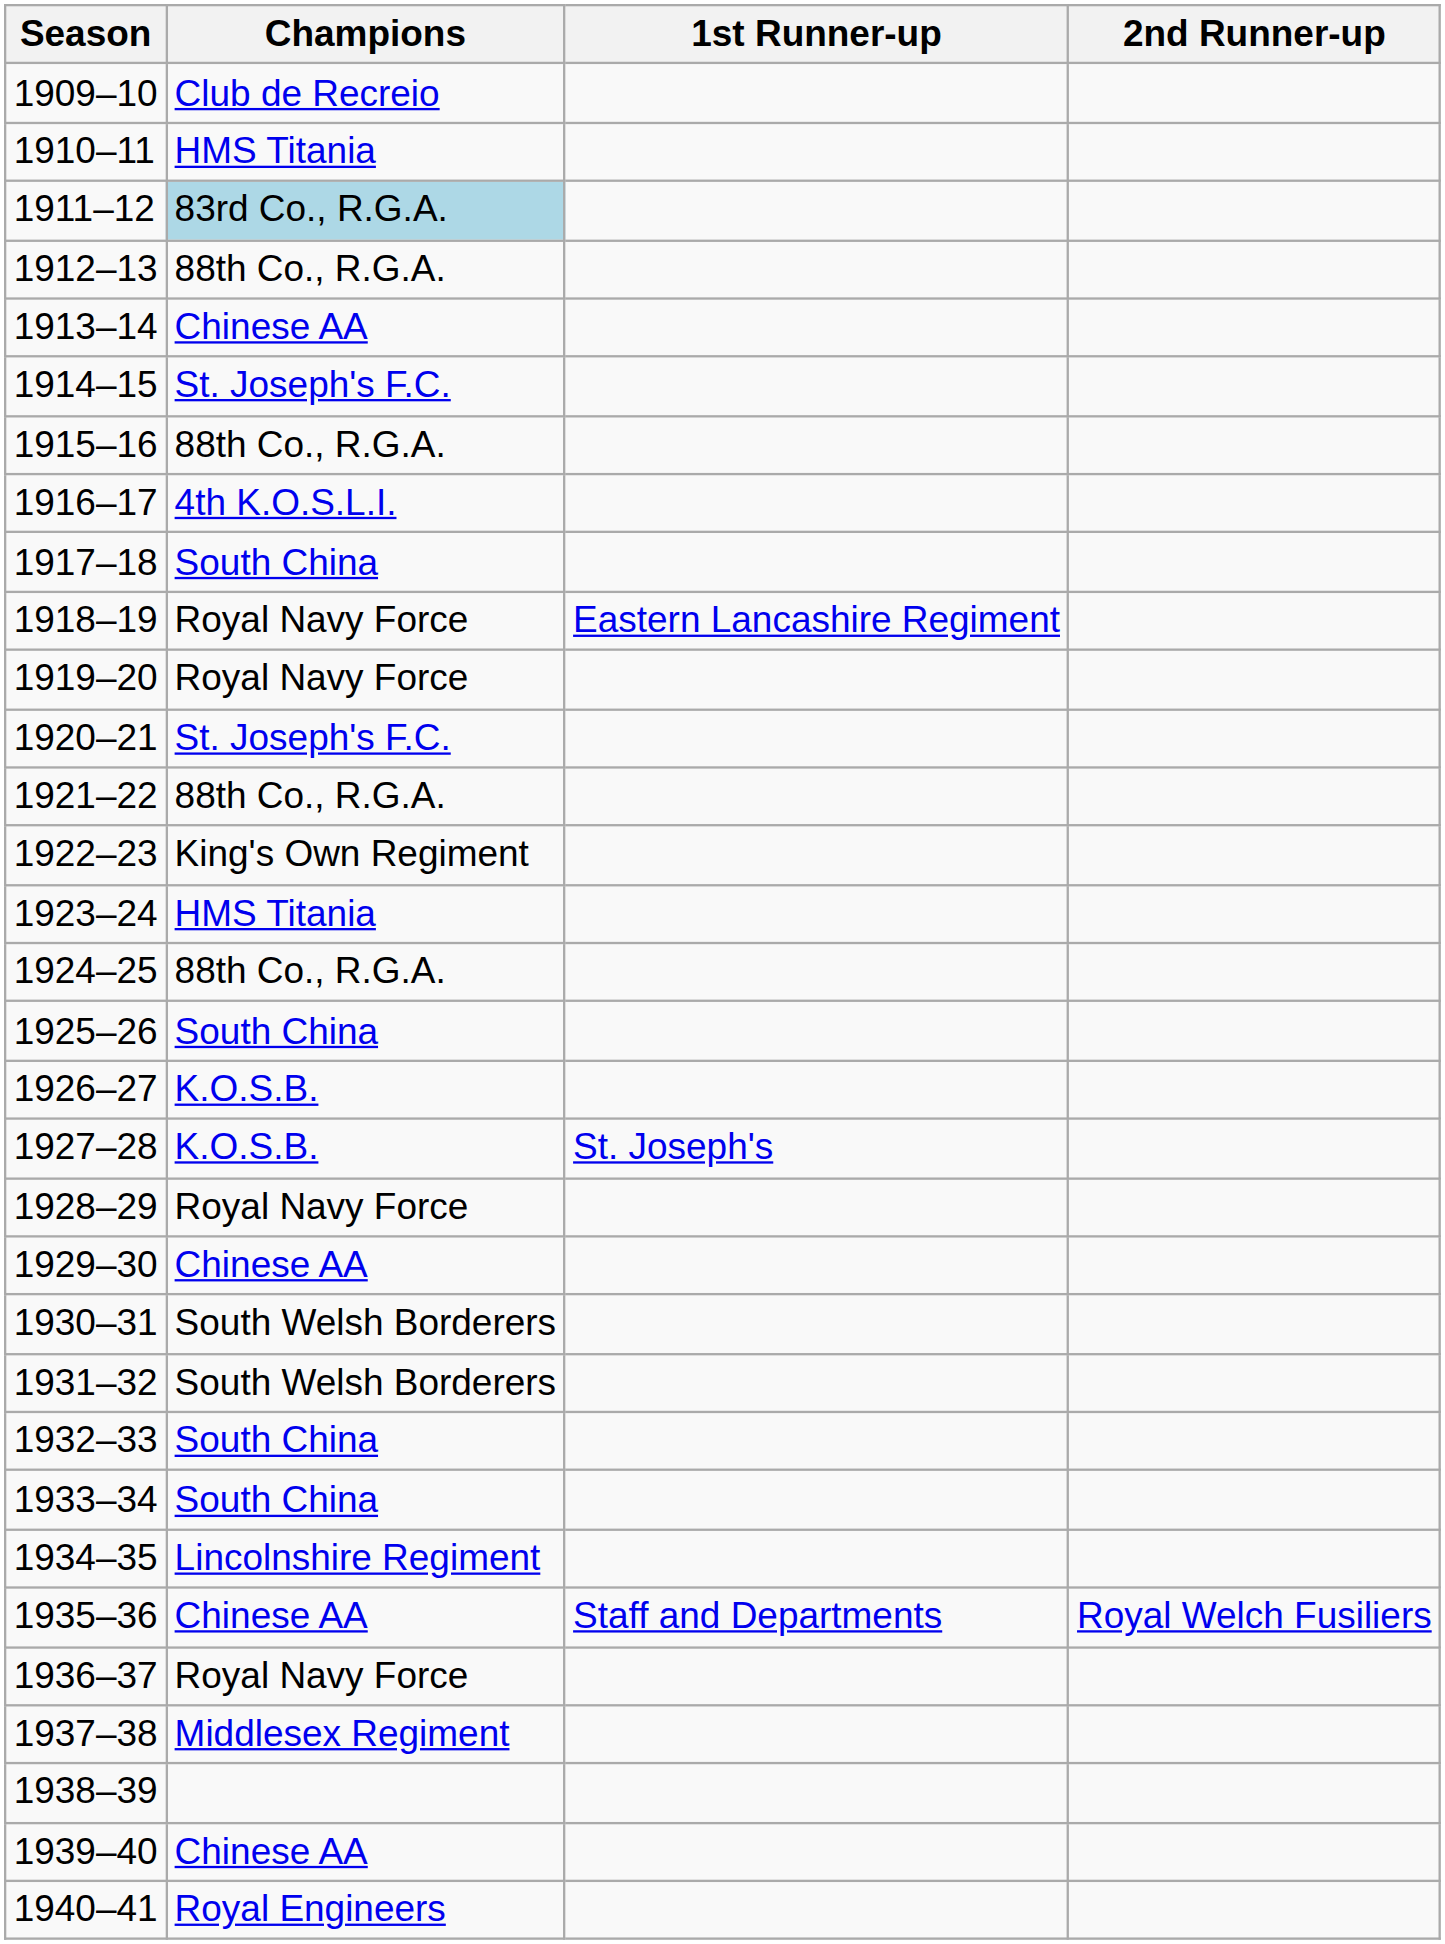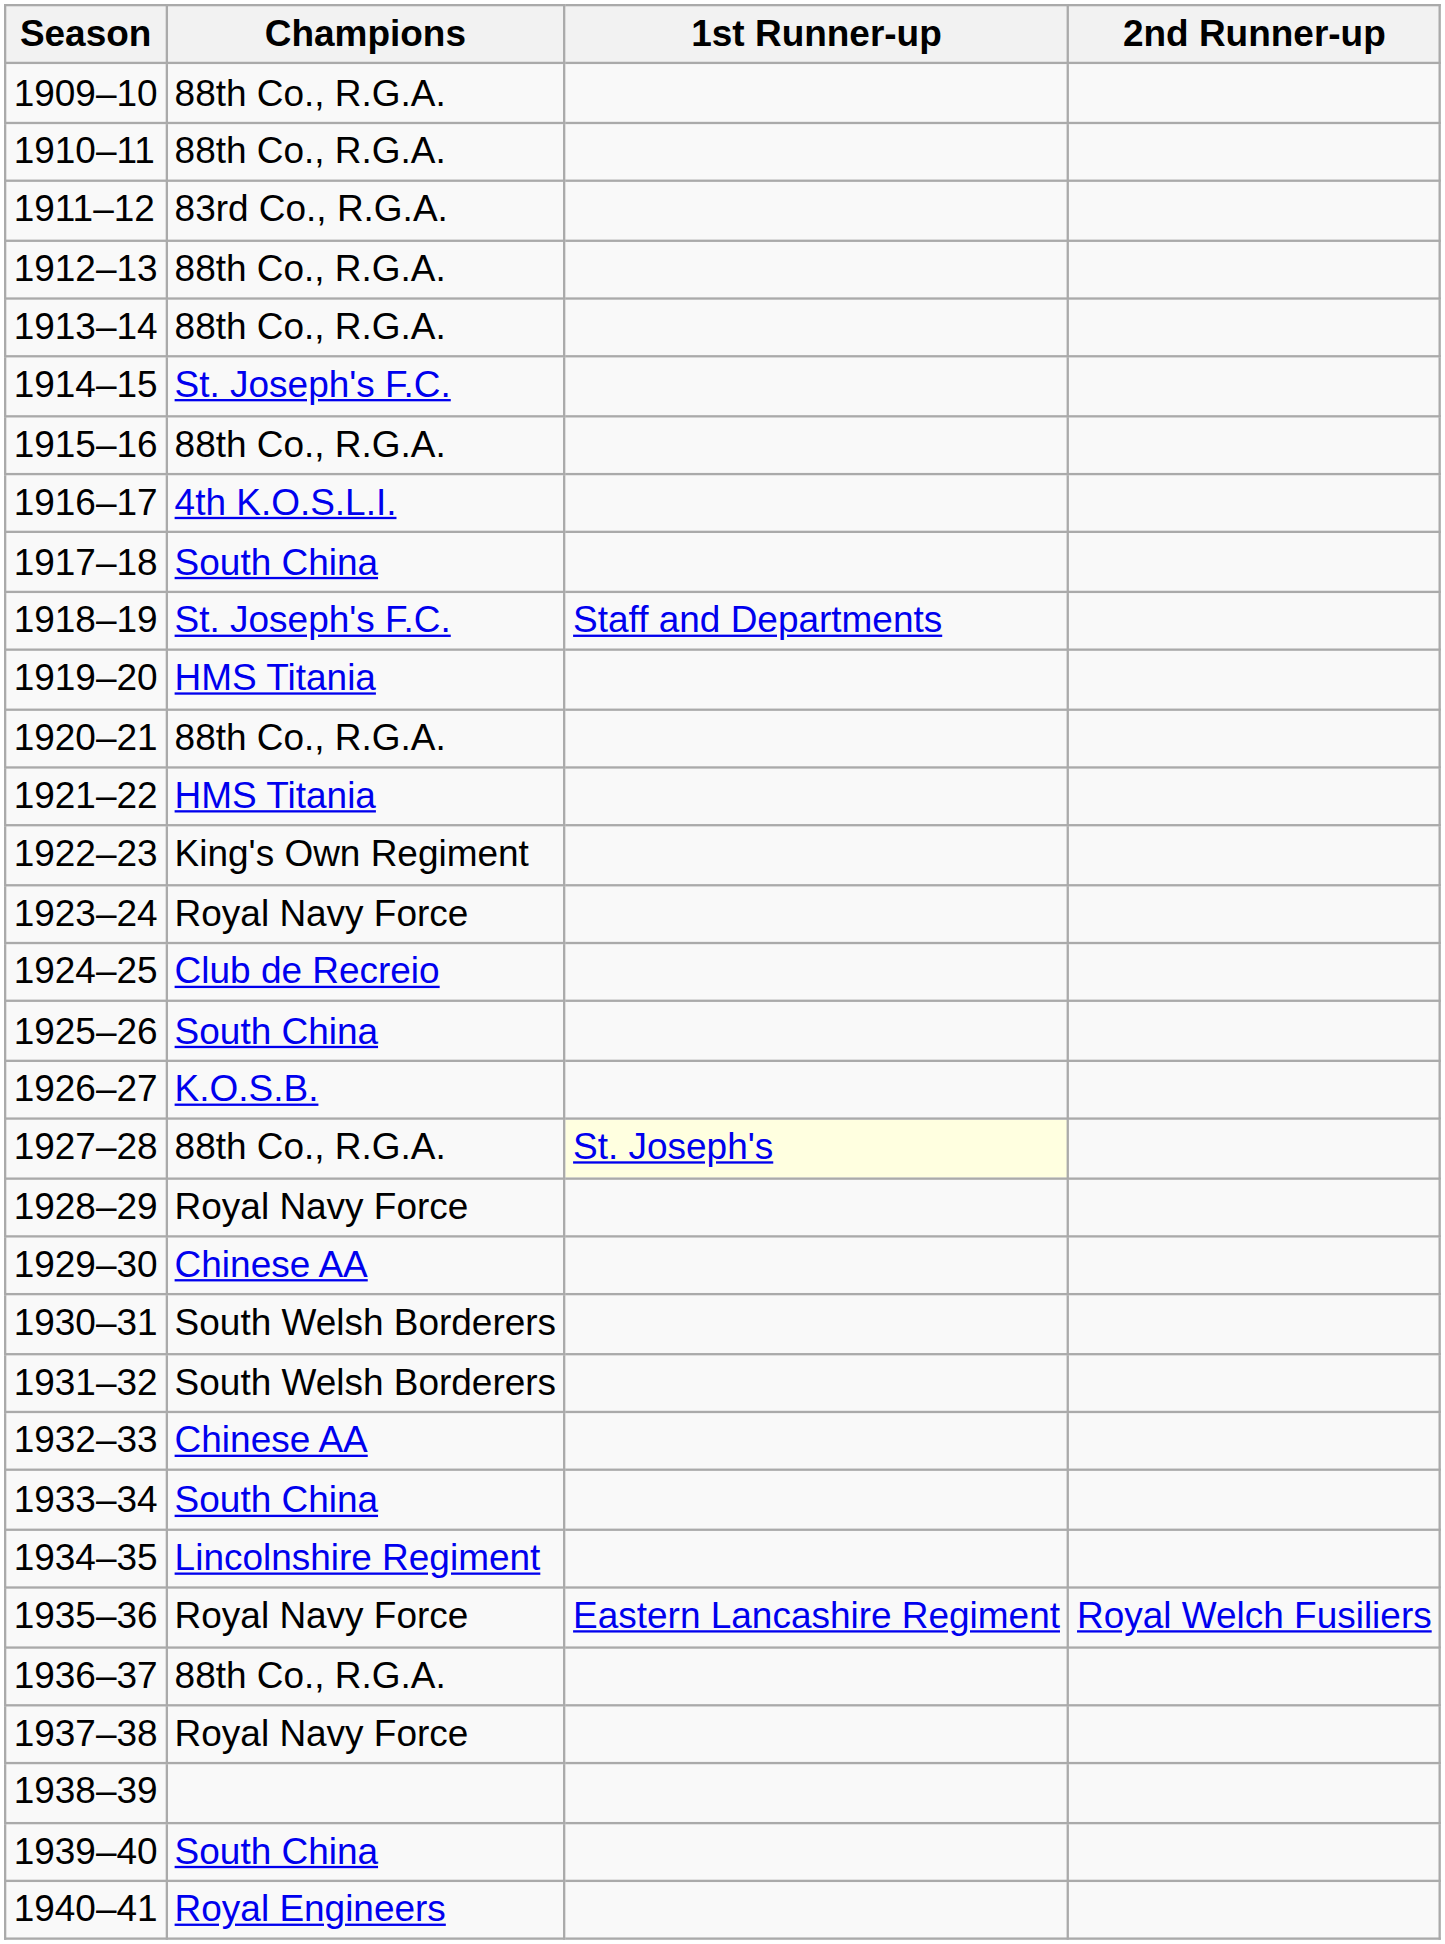1909–10 | Champions: Club de Recreio -> 88th Co., R.G.A.
1910–11 | Champions: HMS Titania -> 88th Co., R.G.A.
1911–12 | Champions: lightblue background -> no background
1913–14 | Champions: Chinese AA -> 88th Co., R.G.A.
1918–19 | Champions: Royal Navy Force -> St. Joseph's F.C.
1918–19 | 1st Runner-up: Eastern Lancashire Regiment -> Staff and Departments
1919–20 | Champions: Royal Navy Force -> HMS Titania
1920–21 | Champions: St. Joseph's F.C. -> 88th Co., R.G.A.
1921–22 | Champions: 88th Co., R.G.A. -> HMS Titania
1923–24 | Champions: HMS Titania -> Royal Navy Force
1924–25 | Champions: 88th Co., R.G.A. -> Club de Recreio
1927–28 | Champions: K.O.S.B. -> 88th Co., R.G.A.
1927–28 | 1st Runner-up: no background -> lightyellow background
1932–33 | Champions: South China -> Chinese AA
1935–36 | Champions: Chinese AA -> Royal Navy Force
1935–36 | 1st Runner-up: Staff and Departments -> Eastern Lancashire Regiment
1936–37 | Champions: Royal Navy Force -> 88th Co., R.G.A.
1937–38 | Champions: Middlesex Regiment -> Royal Navy Force
1939–40 | Champions: Chinese AA -> South China
